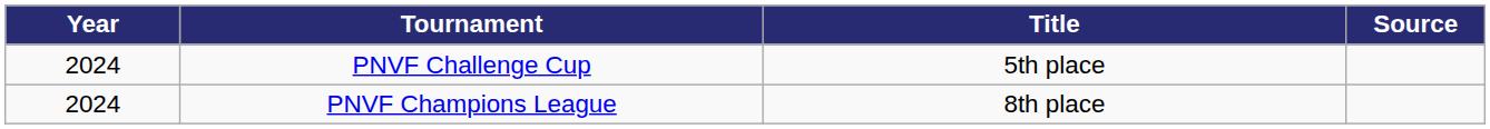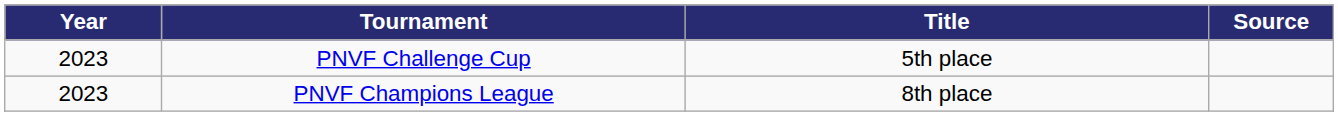PNVF Challenge Cup | Year: 2024 -> 2023
PNVF Champions League | Year: 2024 -> 2023
